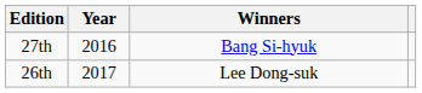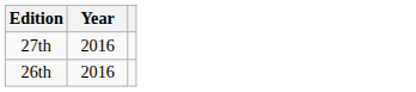- column: Winners | Bang Si-hyuk | Lee Dong-suk
26th | Year: 2017 -> 2016
